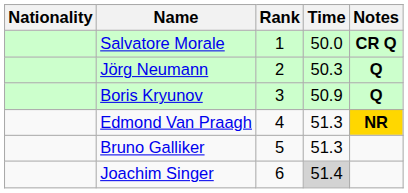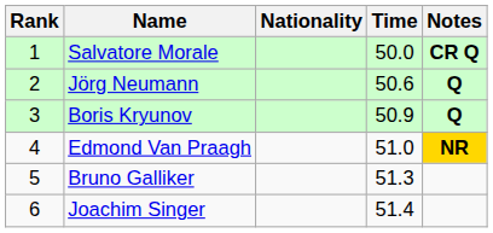columns swapped: Rank <-> Nationality
Jörg Neumann | Time: 50.3 -> 50.6
Edmond Van Praagh | Time: 51.3 -> 51.0
Joachim Singer | Time: lightgrey background -> no background
